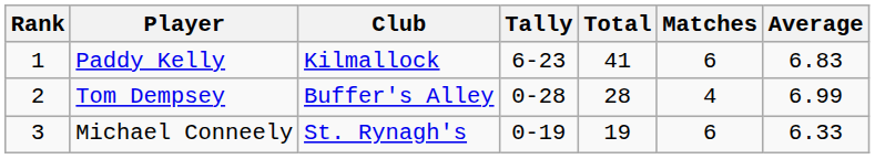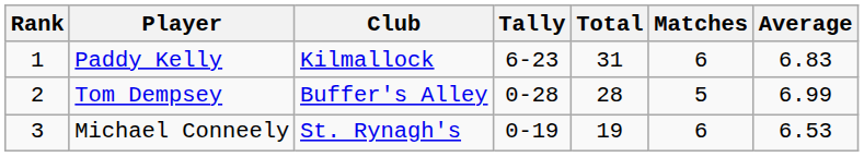Paddy Kelly | Total: 41 -> 31
Tom Dempsey | Matches: 4 -> 5
Michael Conneely | Average: 6.33 -> 6.53
